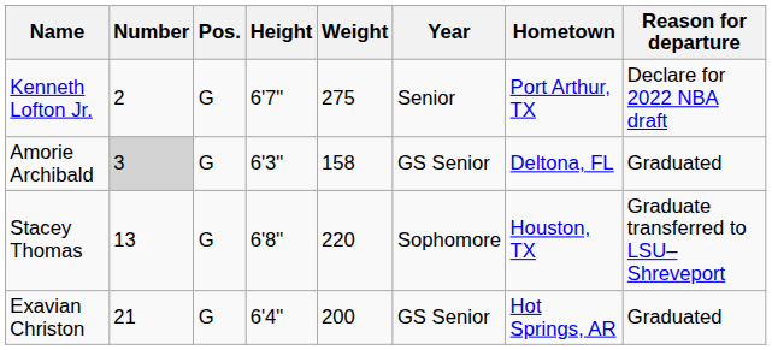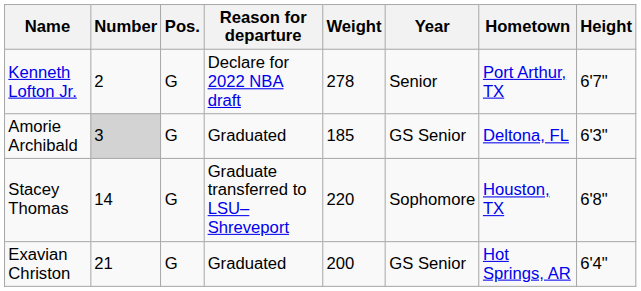columns swapped: Height <-> Reason for departure
Kenneth Lofton Jr. | Weight: 275 -> 278
Amorie Archibald | Weight: 158 -> 185
Stacey Thomas | Number: 13 -> 14
